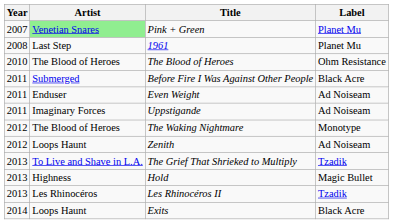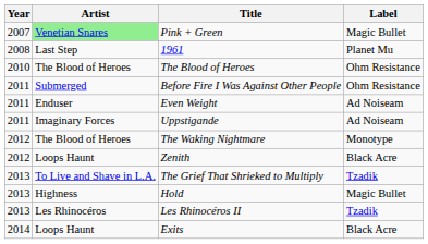Pink + Green | Label: Planet Mu -> Magic Bullet
Before Fire I Was Against Other People | Label: Black Acre -> Ohm Resistance
Zenith | Label: Ad Noiseam -> Black Acre
